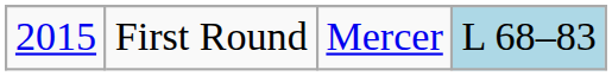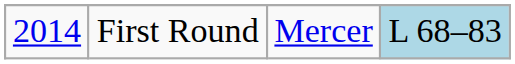First Round | column 1: 2015 -> 2014
